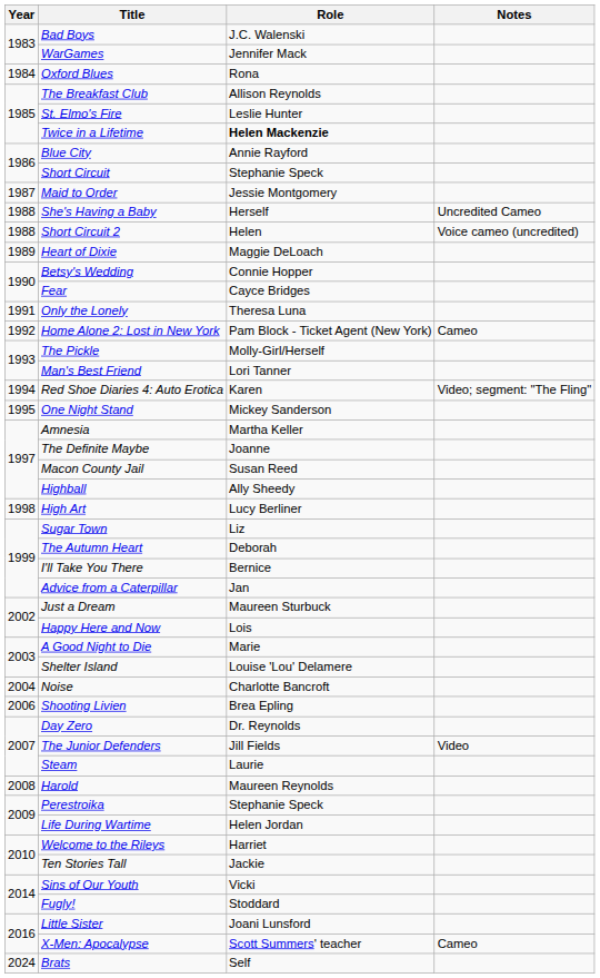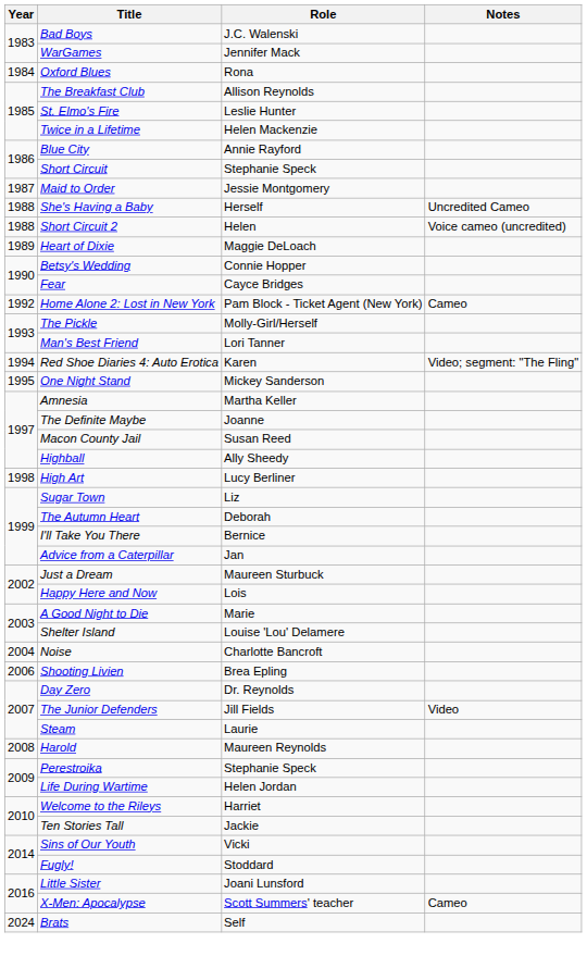Twice in a Lifetime | Role: bold -> normal
- row: 1991 | Only the Lonely | Theresa Luna
